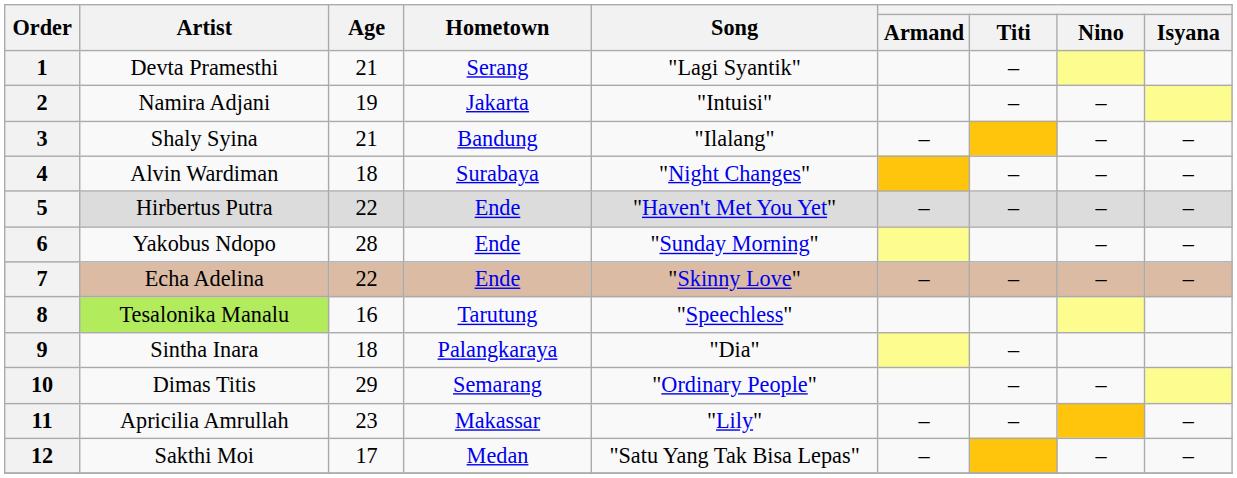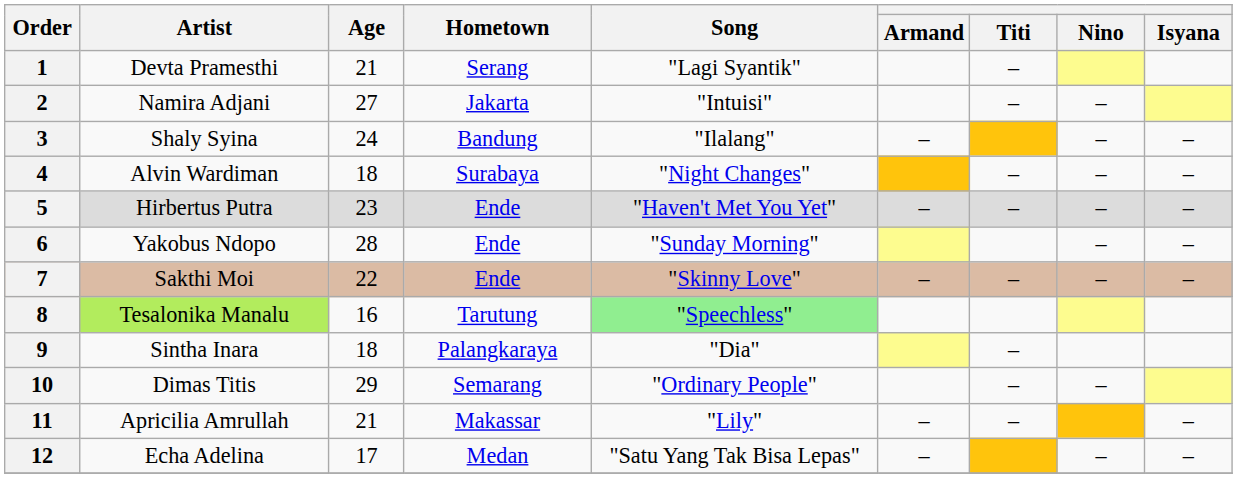2 | Age: 19 -> 27
3 | Age: 21 -> 24
5 | Age: 22 -> 23
7 | Artist: Echa Adelina -> Sakthi Moi
8 | Song: no background -> lightgreen background
11 | Age: 23 -> 21
12 | Artist: Sakthi Moi -> Echa Adelina
